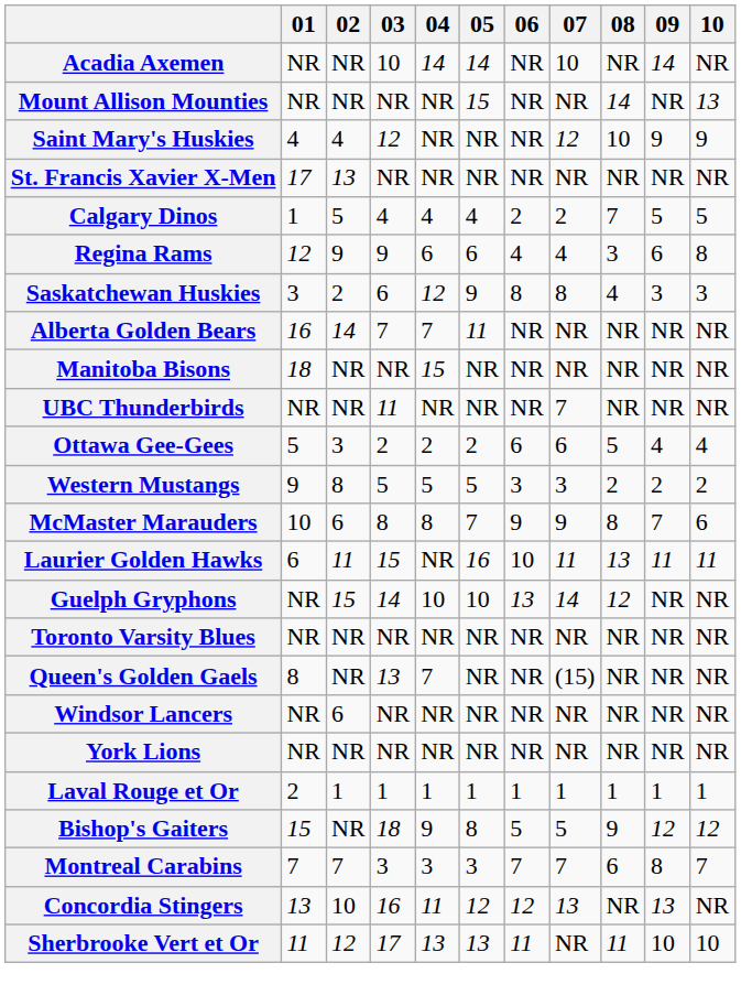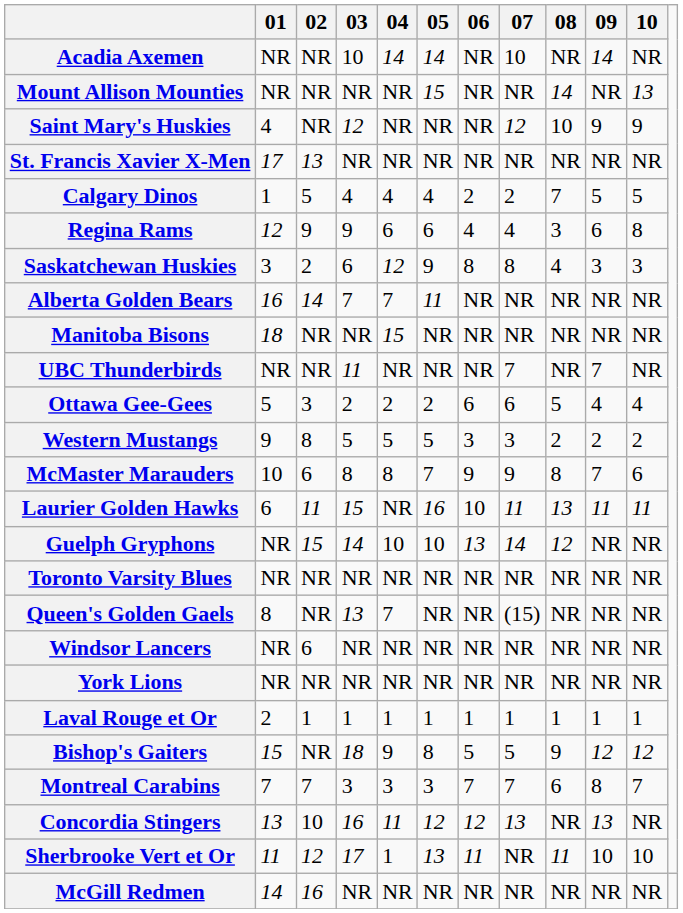Saint Mary's Huskies | 02: 4 -> NR
UBC Thunderbirds | 09: NR -> 7
Sherbrooke Vert et Or | 04: 13 -> 1
+ row: McGill Redmen | 14 | 16 | NR | NR | NR | NR | NR | NR | NR | NR
